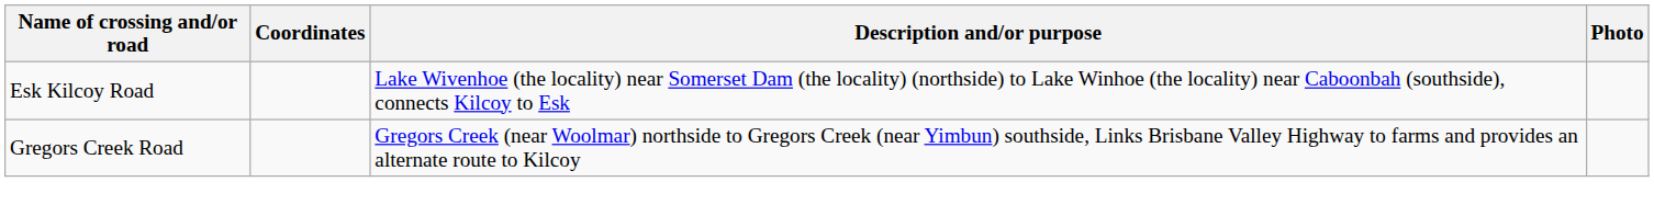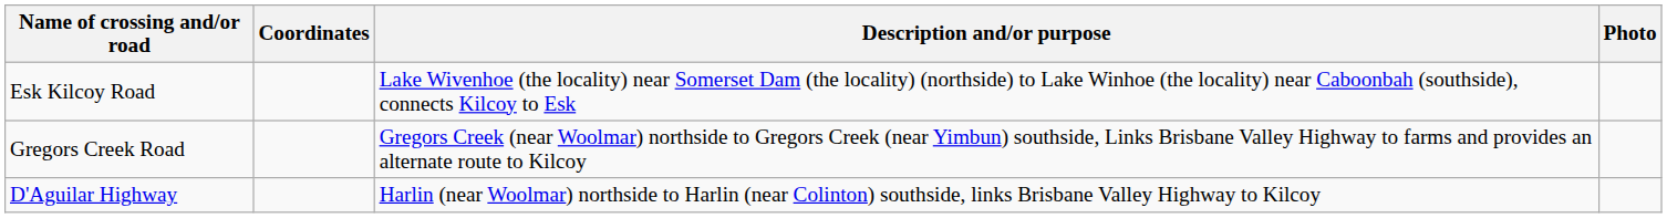+ row: D'Aguilar Highway | Harlin (near Woolmar) northside to Harlin (near Colinton) southside, links Brisbane Valley Highway to Kilcoy
